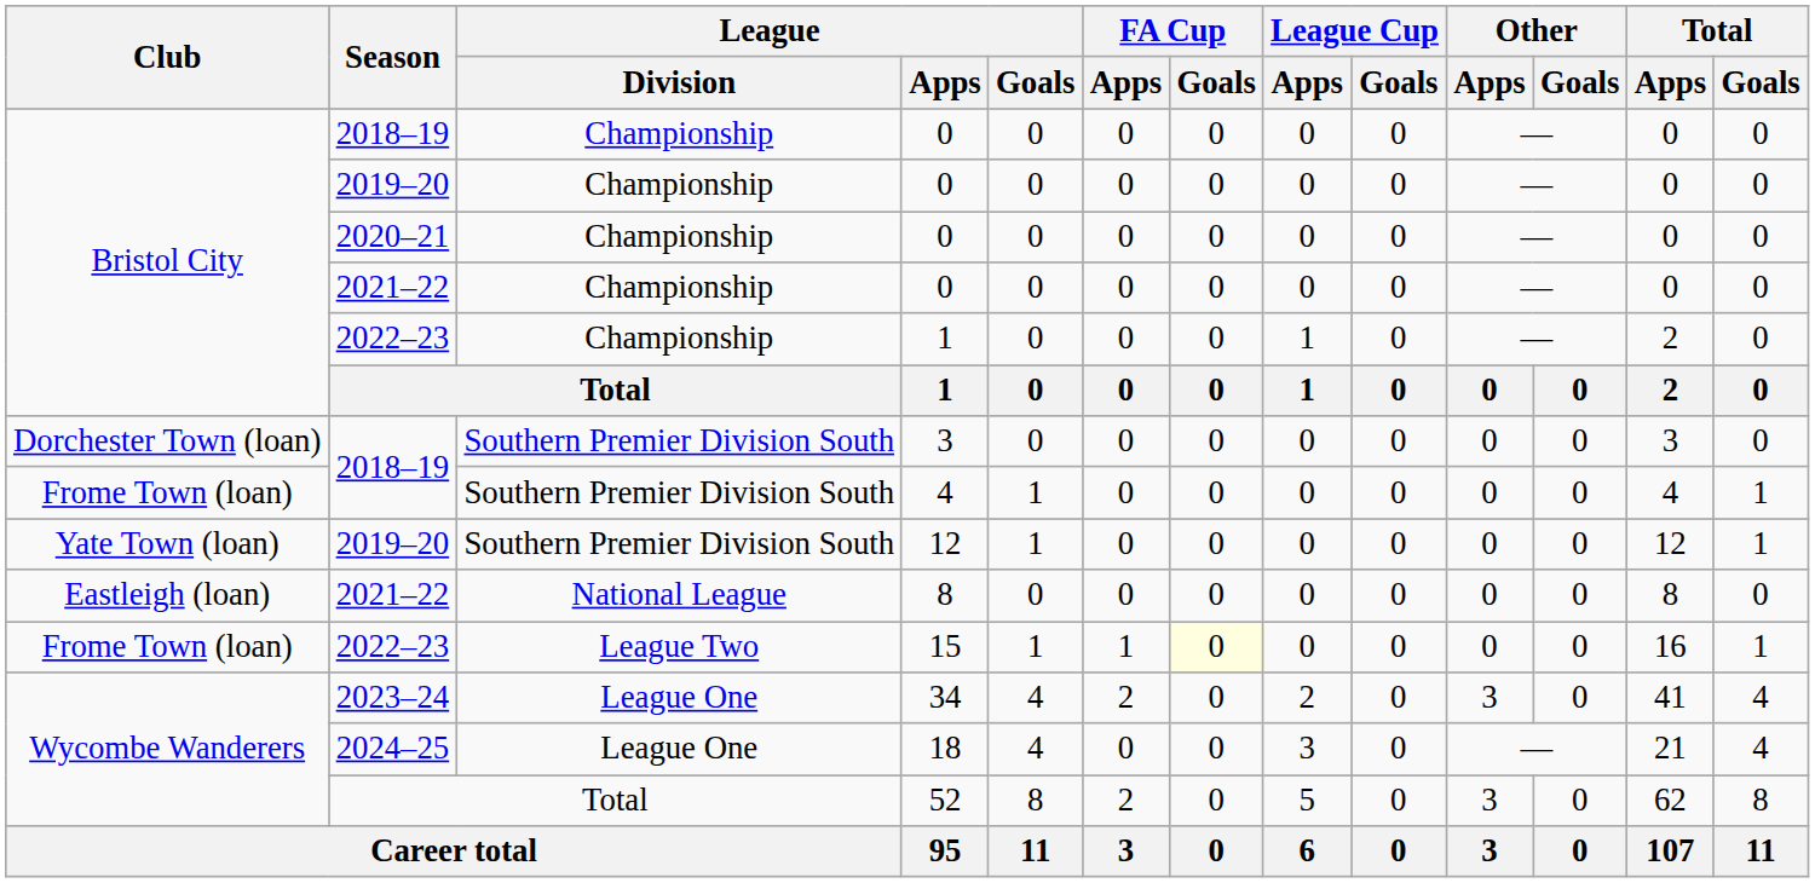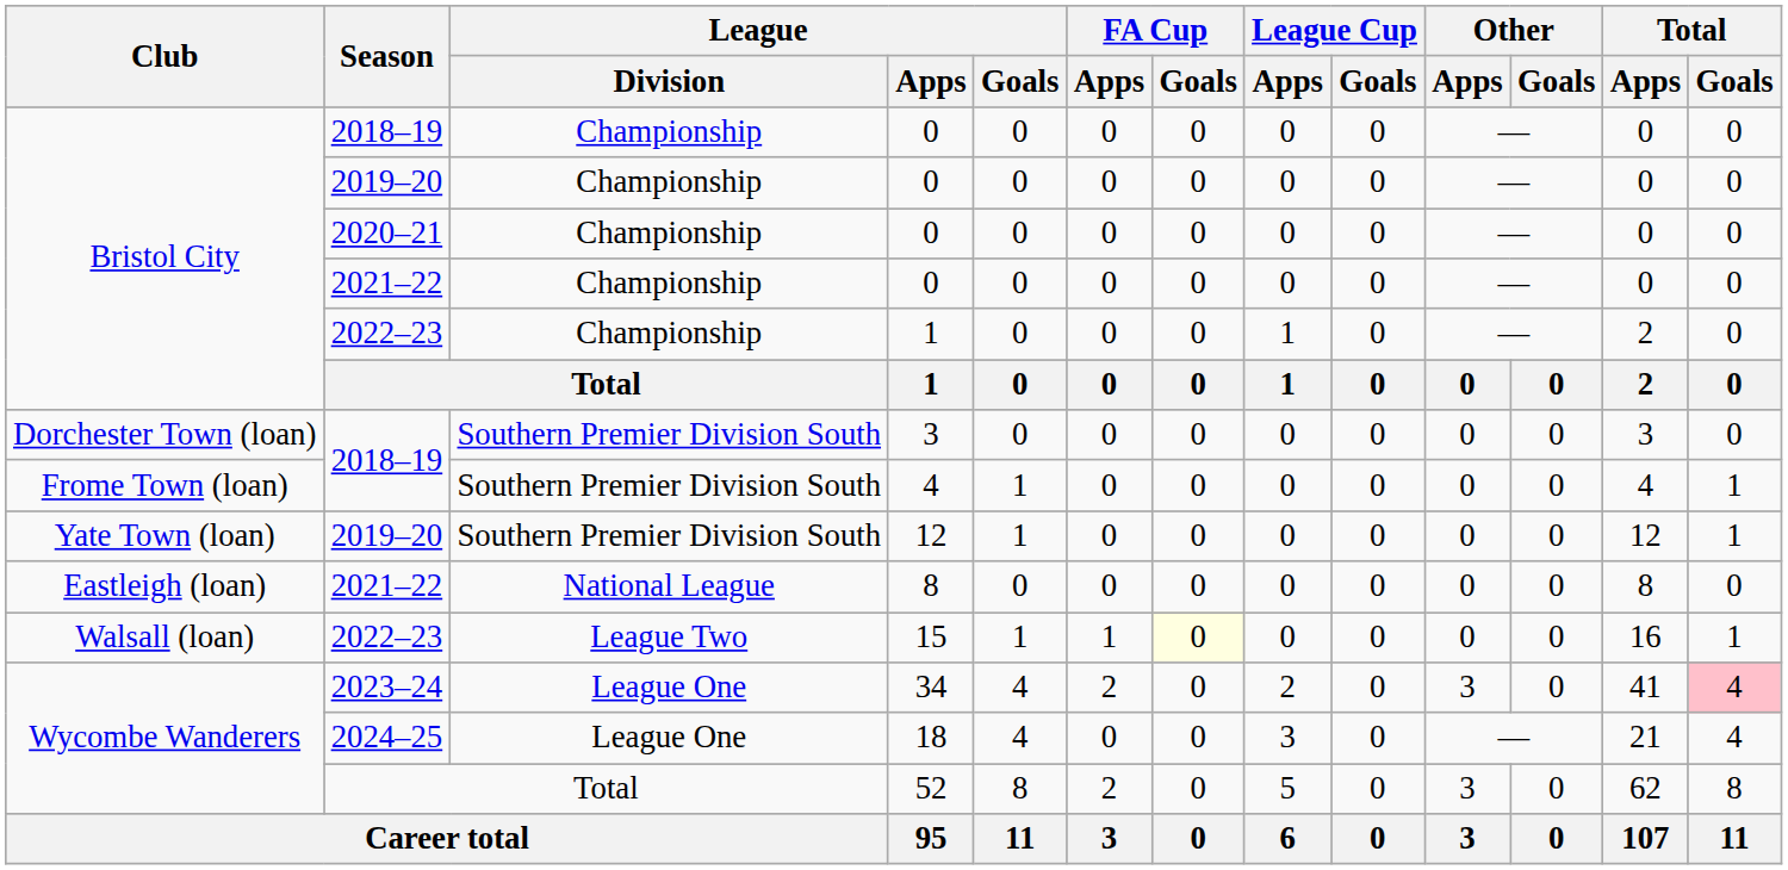15 | Club: Frome Town (loan) -> Walsall (loan)
34 | Total / Goals: no background -> pink background
